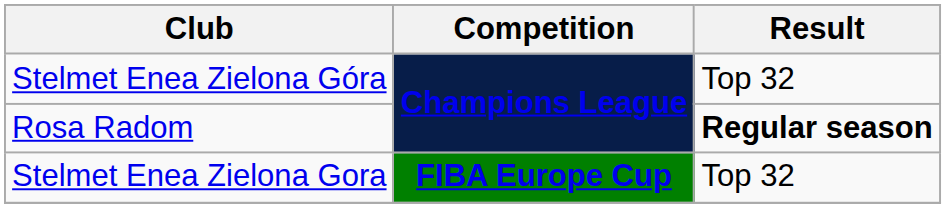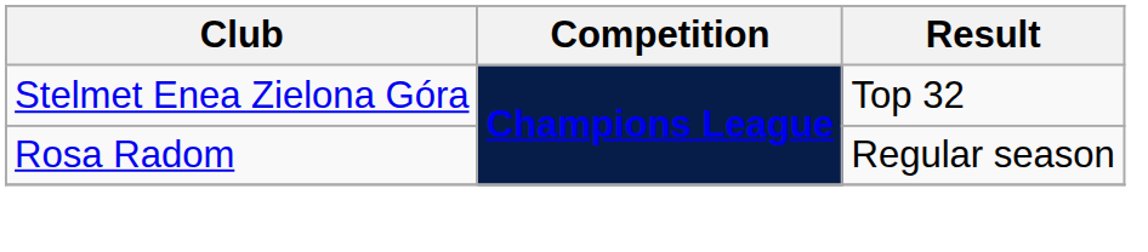Rosa Radom | Result: bold -> normal
- row: Stelmet Enea Zielona Gora | FIBA Europe Cup | Top 32
